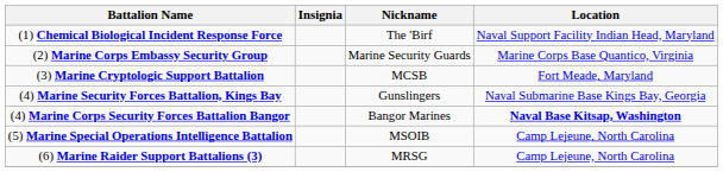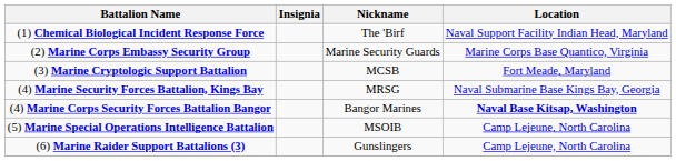(4) Marine Security Forces Battalion, Kings Bay | Nickname: Gunslingers -> MRSG
(6) Marine Raider Support Battalions (3) | Nickname: MRSG -> Gunslingers
